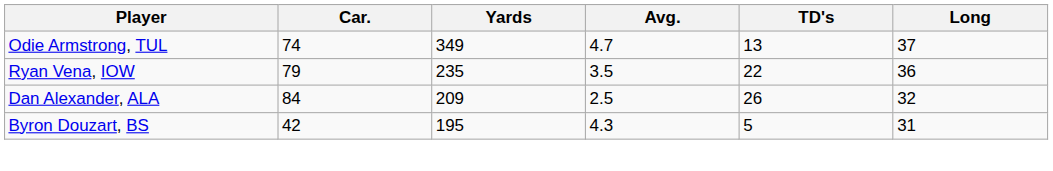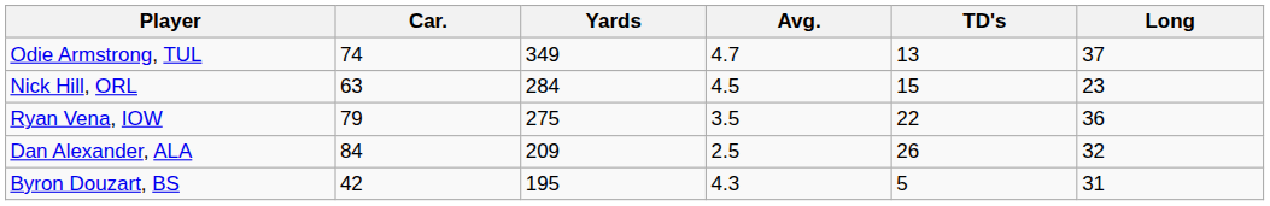+ row: Nick Hill, ORL | 63 | 284 | 4.5 | 15 | 23
Ryan Vena, IOW | Yards: 235 -> 275
